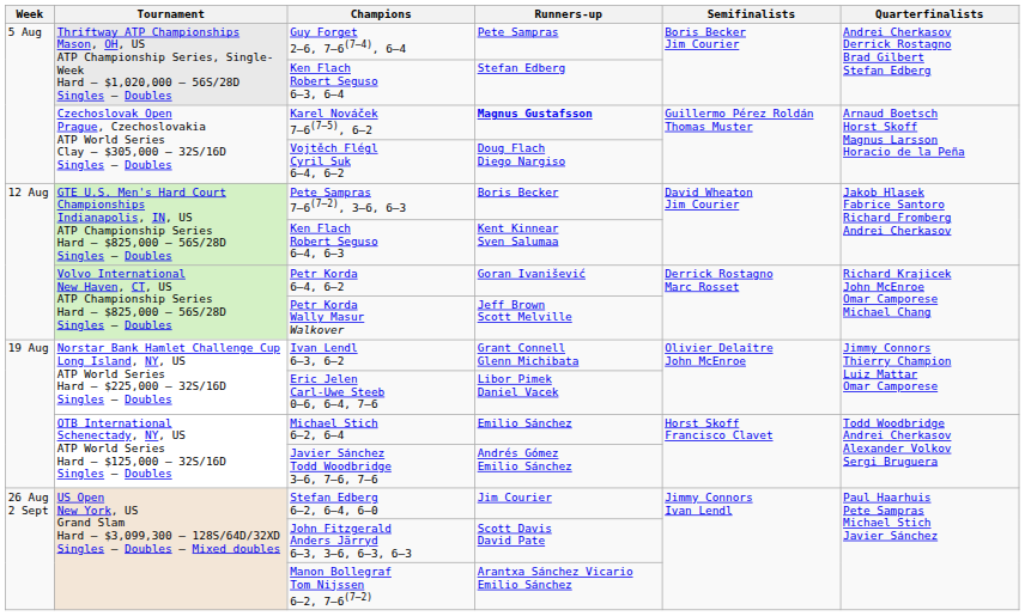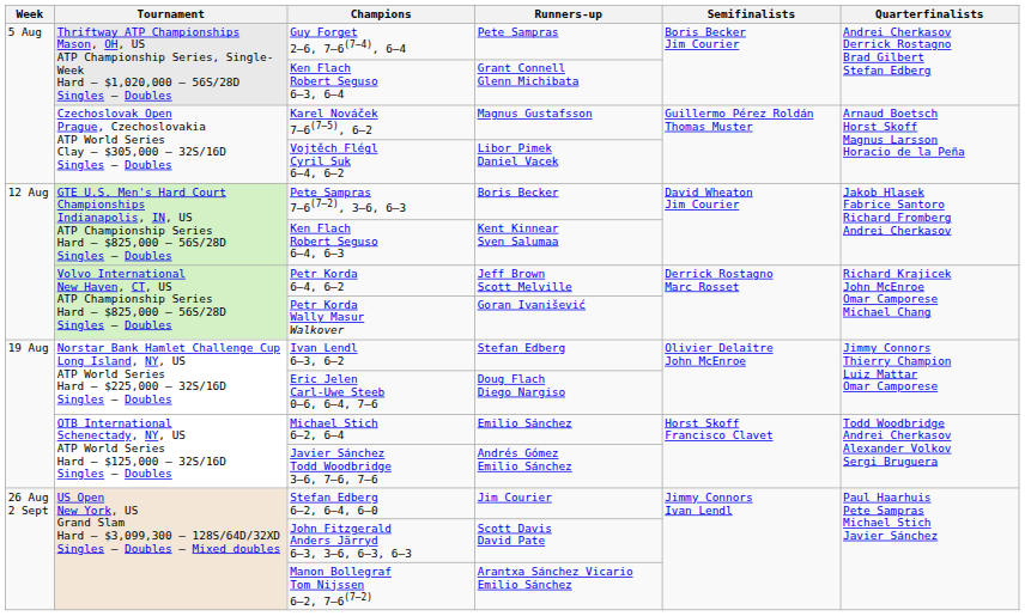Ken Flach Robert Seguso 6–3, 6–4 | Runners-up: Stefan Edberg -> Grant Connell Glenn Michibata
Karel Nováček 7–6(7–5), 6–2 | Runners-up: bold -> normal
Vojtěch Flégl Cyril Suk 6–4, 6–2 | Runners-up: Doug Flach Diego Nargiso -> Libor Pimek Daniel Vacek
Petr Korda 6–4, 6–2 | Runners-up: Goran Ivanišević -> Jeff Brown Scott Melville
Petr Korda Wally Masur Walkover | Runners-up: Jeff Brown Scott Melville -> Goran Ivanišević
Ivan Lendl 6–3, 6–2 | Runners-up: Grant Connell Glenn Michibata -> Stefan Edberg
Eric Jelen Carl-Uwe Steeb 0–6, 6–4, 7–6 | Runners-up: Libor Pimek Daniel Vacek -> Doug Flach Diego Nargiso
